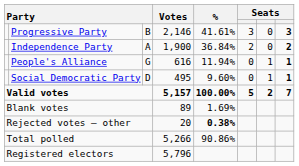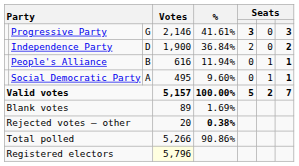Progressive Party | column 3: B -> G
Progressive Party | column 6: normal -> bold
Independence Party | column 3: A -> D
People's Alliance | column 3: G -> B
Social Democratic Party | column 3: D -> A
Registered electors | Votes: no background -> lightyellow background
